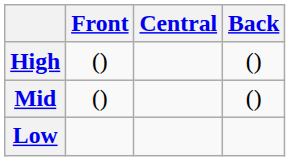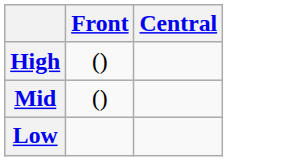- column: Back | () | ()
